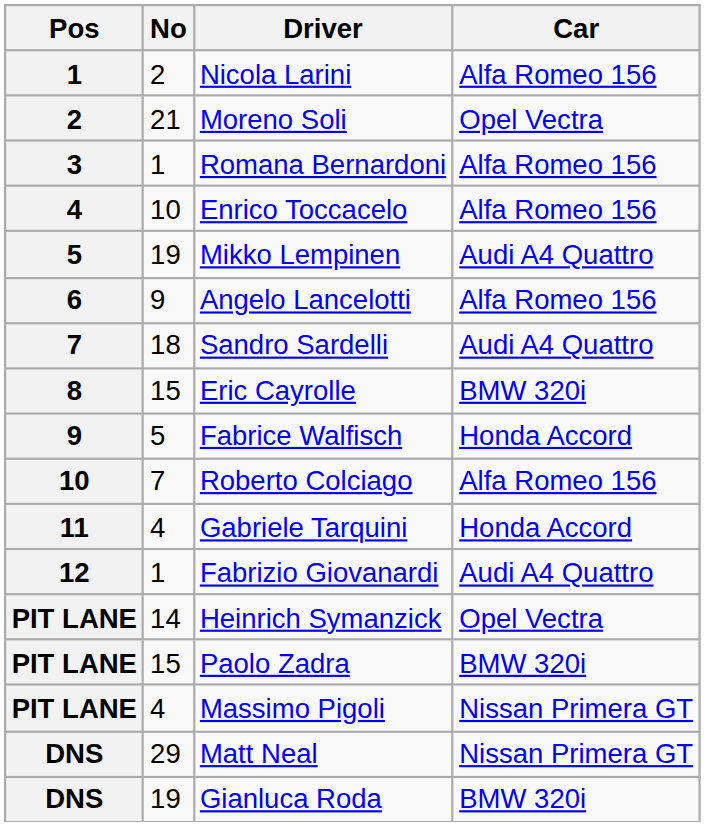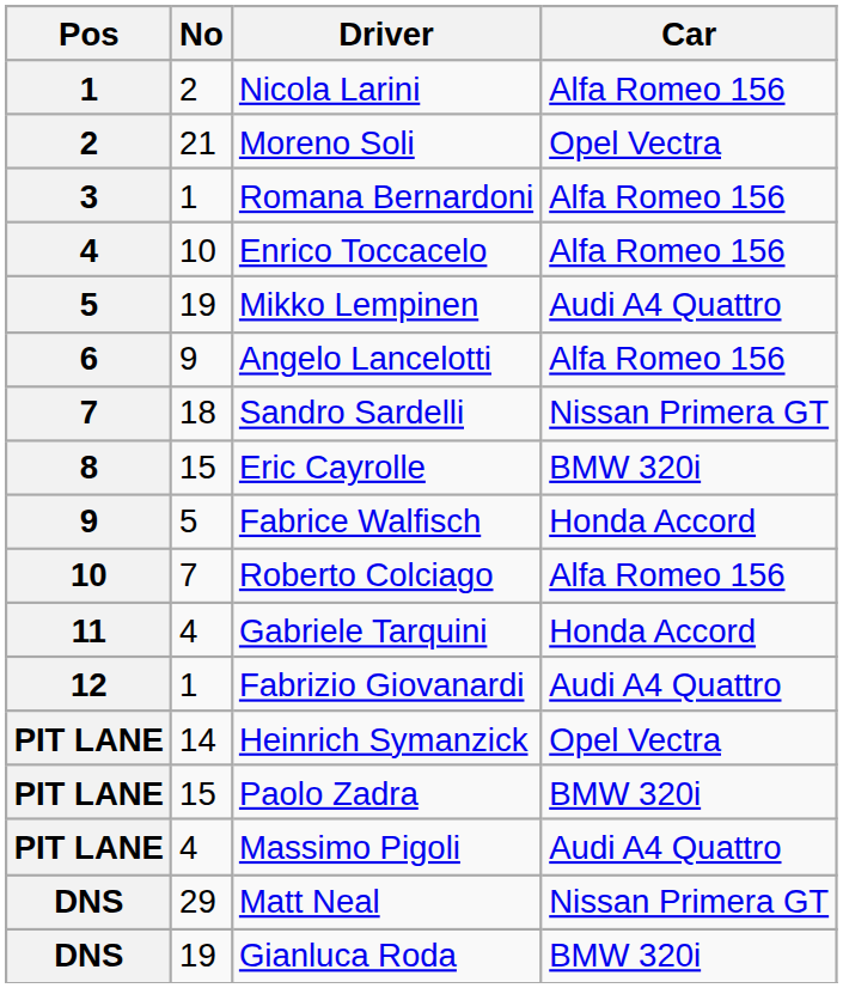Sandro Sardelli | Car: Audi A4 Quattro -> Nissan Primera GT
Massimo Pigoli | Car: Nissan Primera GT -> Audi A4 Quattro
